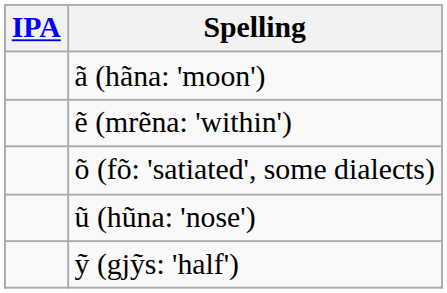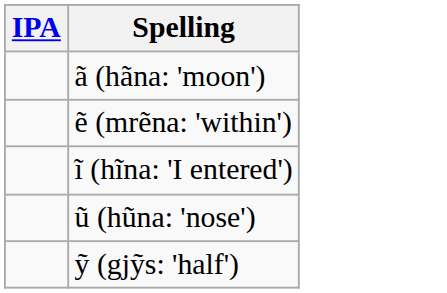+ row: ĩ (hĩna: 'I entered')
- row: õ (fõ: 'satiated', some dialects)
